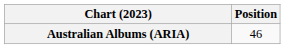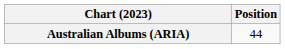Australian Albums (ARIA) | Position: 46 -> 44
